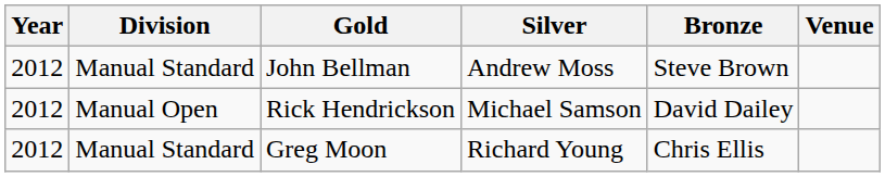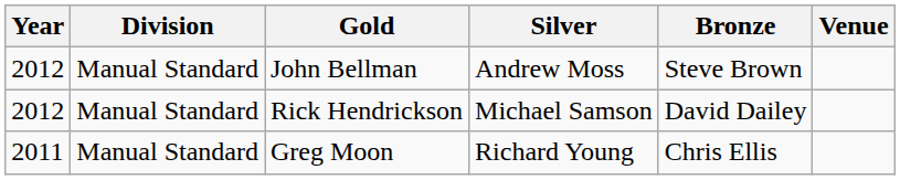Rick Hendrickson | Division: Manual Open -> Manual Standard
Greg Moon | Year: 2012 -> 2011
